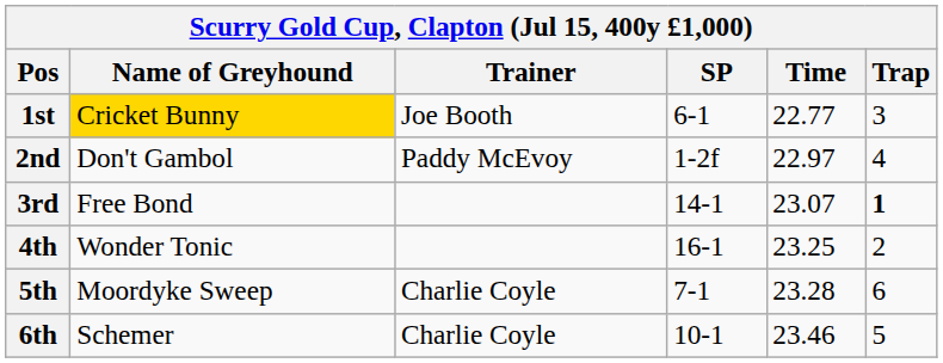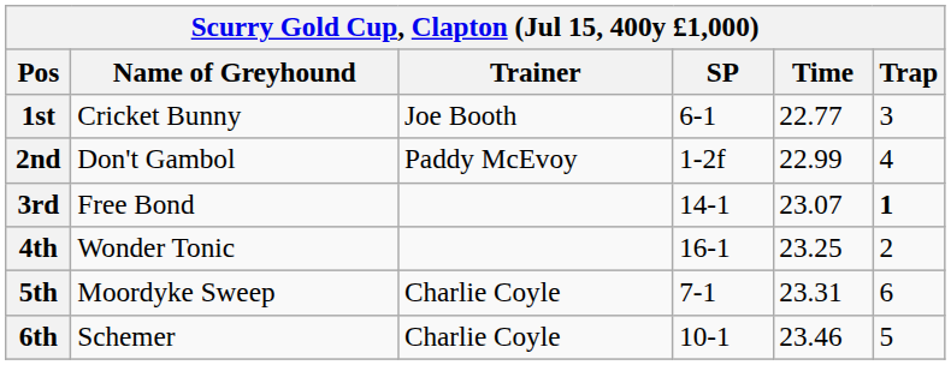1st | Name of Greyhound: gold background -> no background
2nd | Time: 22.97 -> 22.99
5th | Time: 23.28 -> 23.31
